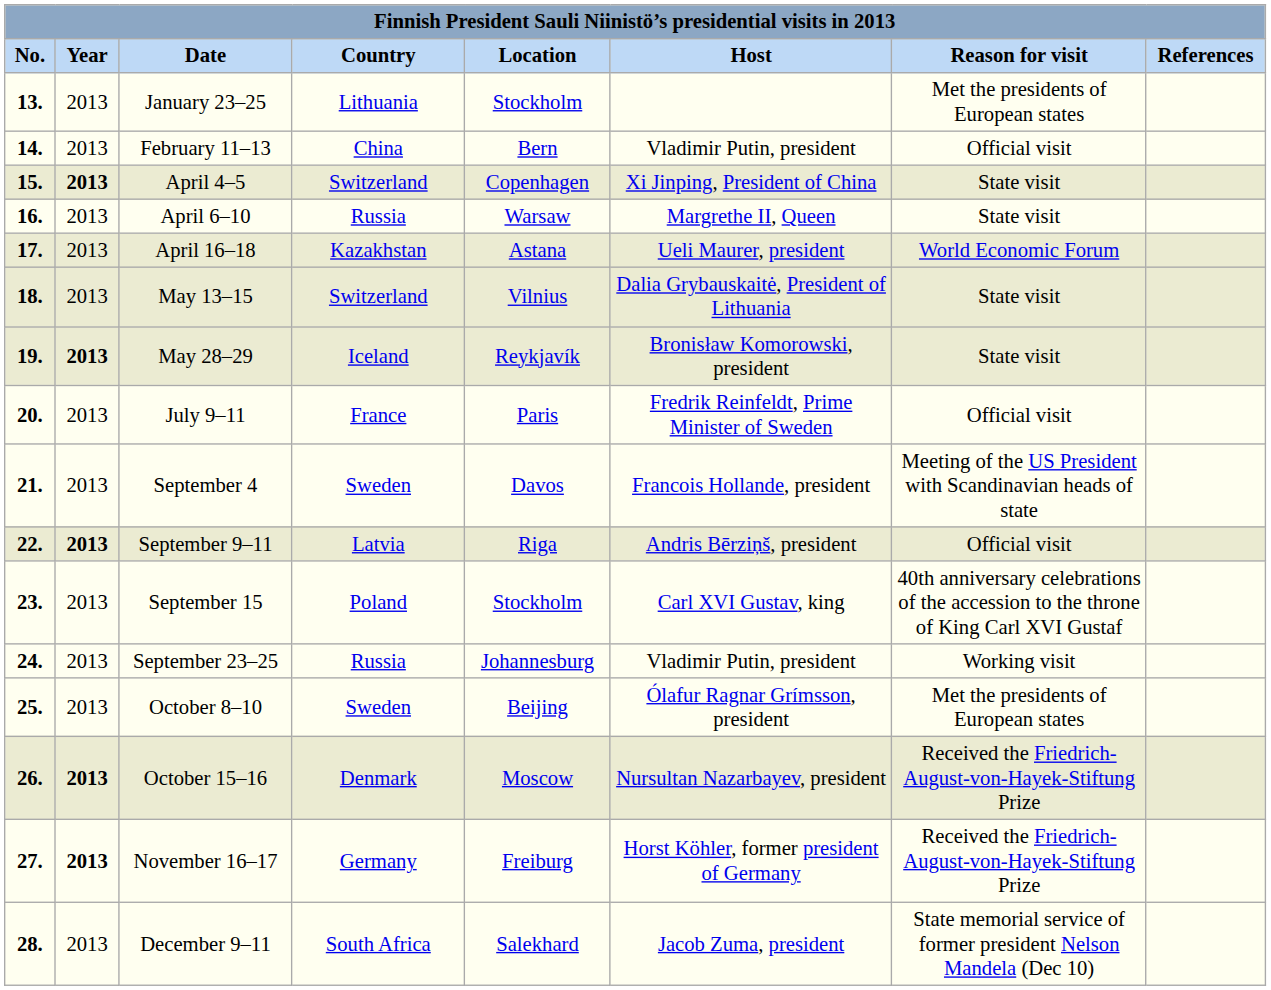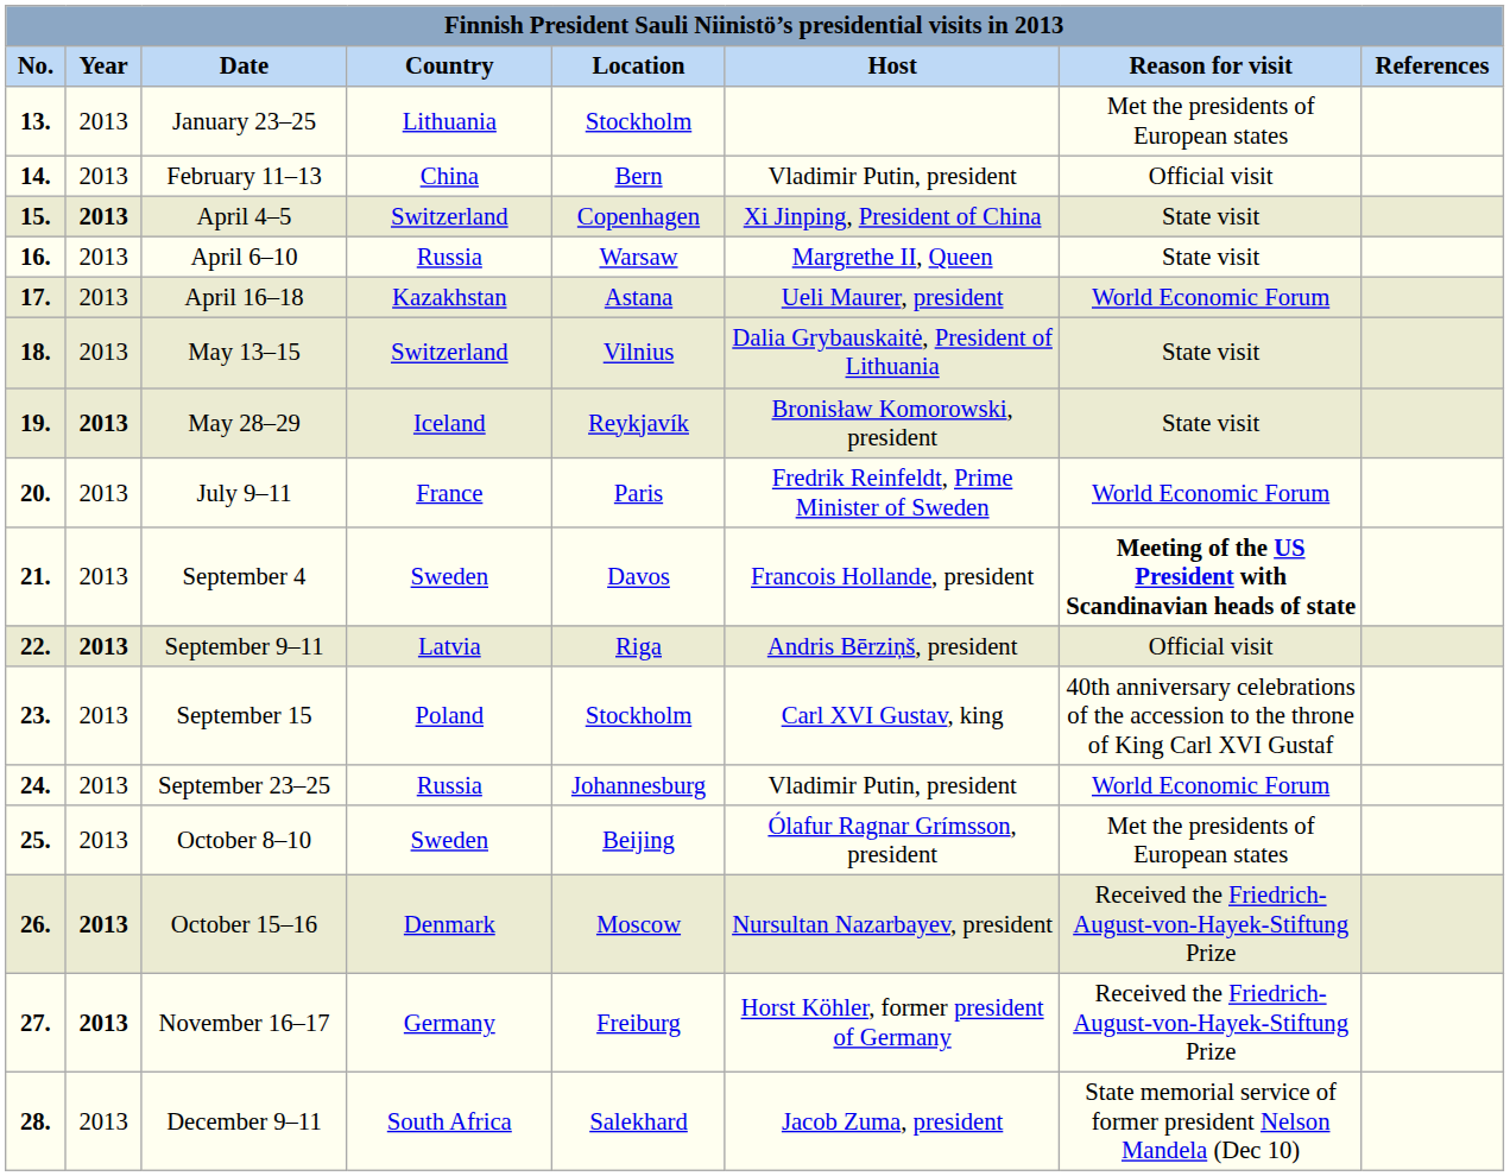July 9–11 | Reason for visit: Official visit -> World Economic Forum
September 4 | Reason for visit: normal -> bold
September 23–25 | Reason for visit: Working visit -> World Economic Forum
